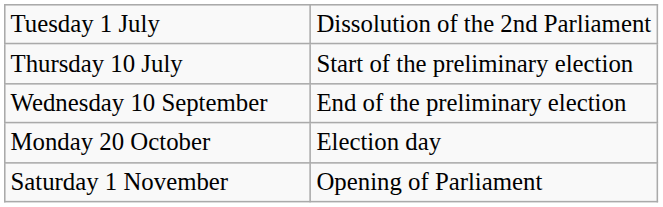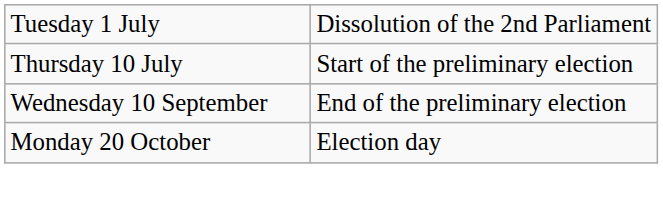- row: Saturday 1 November | Opening of Parliament
